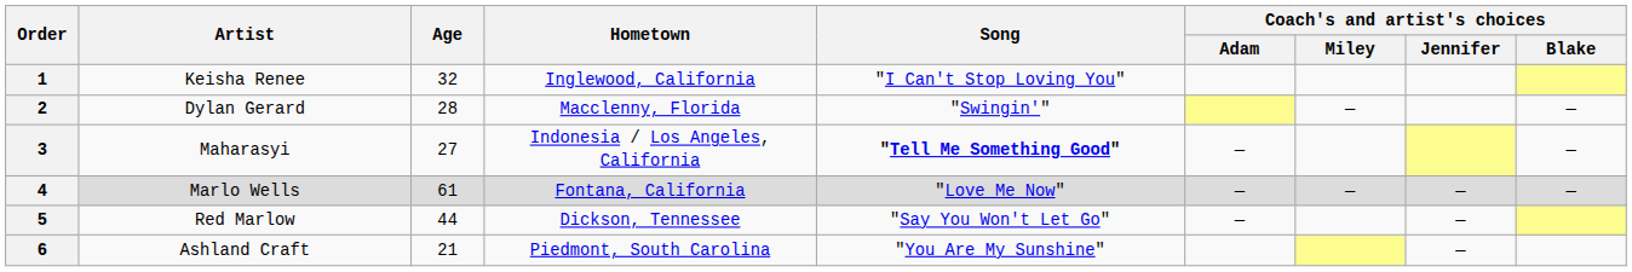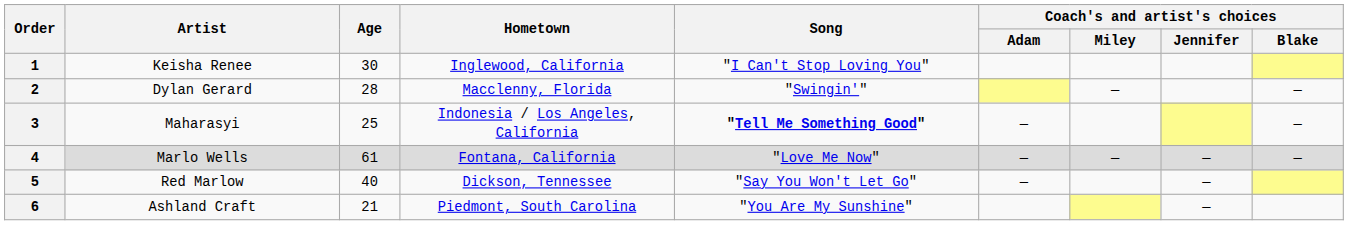1 | Age: 32 -> 30
3 | Age: 27 -> 25
5 | Age: 44 -> 40
